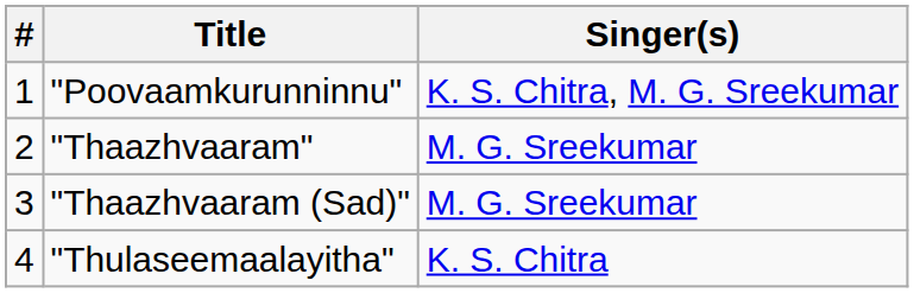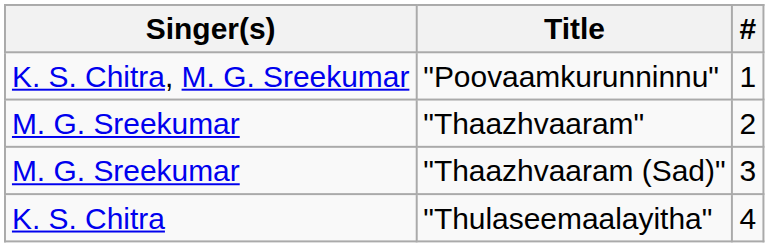columns swapped: # <-> Singer(s)
